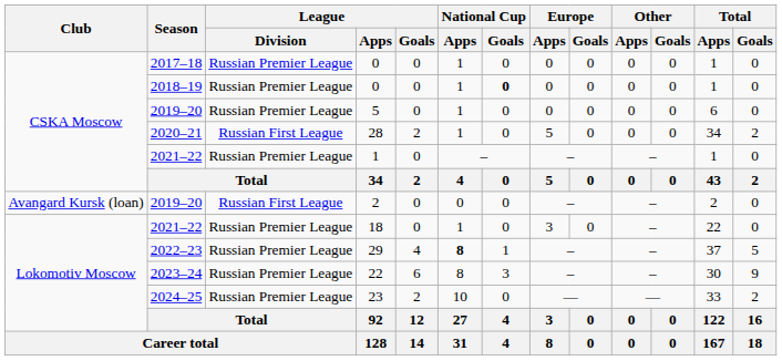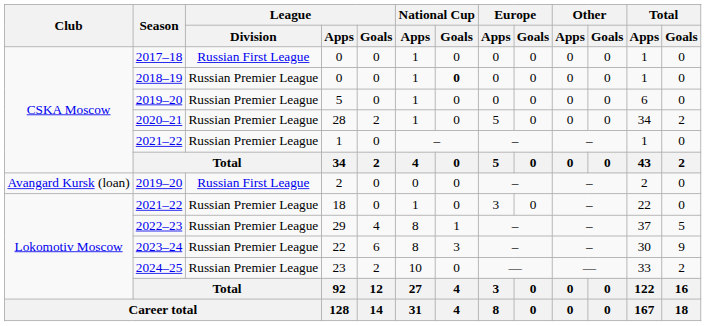2017–18 / 0 | League / Division: Russian Premier League -> Russian First League
28 | League / Division: Russian First League -> Russian Premier League
29 | National Cup / Apps: bold -> normal
